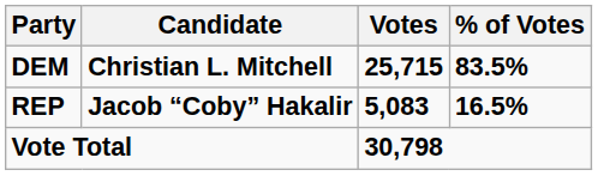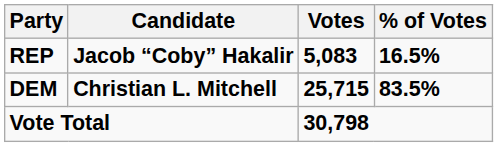rows swapped: DEM <-> REP
